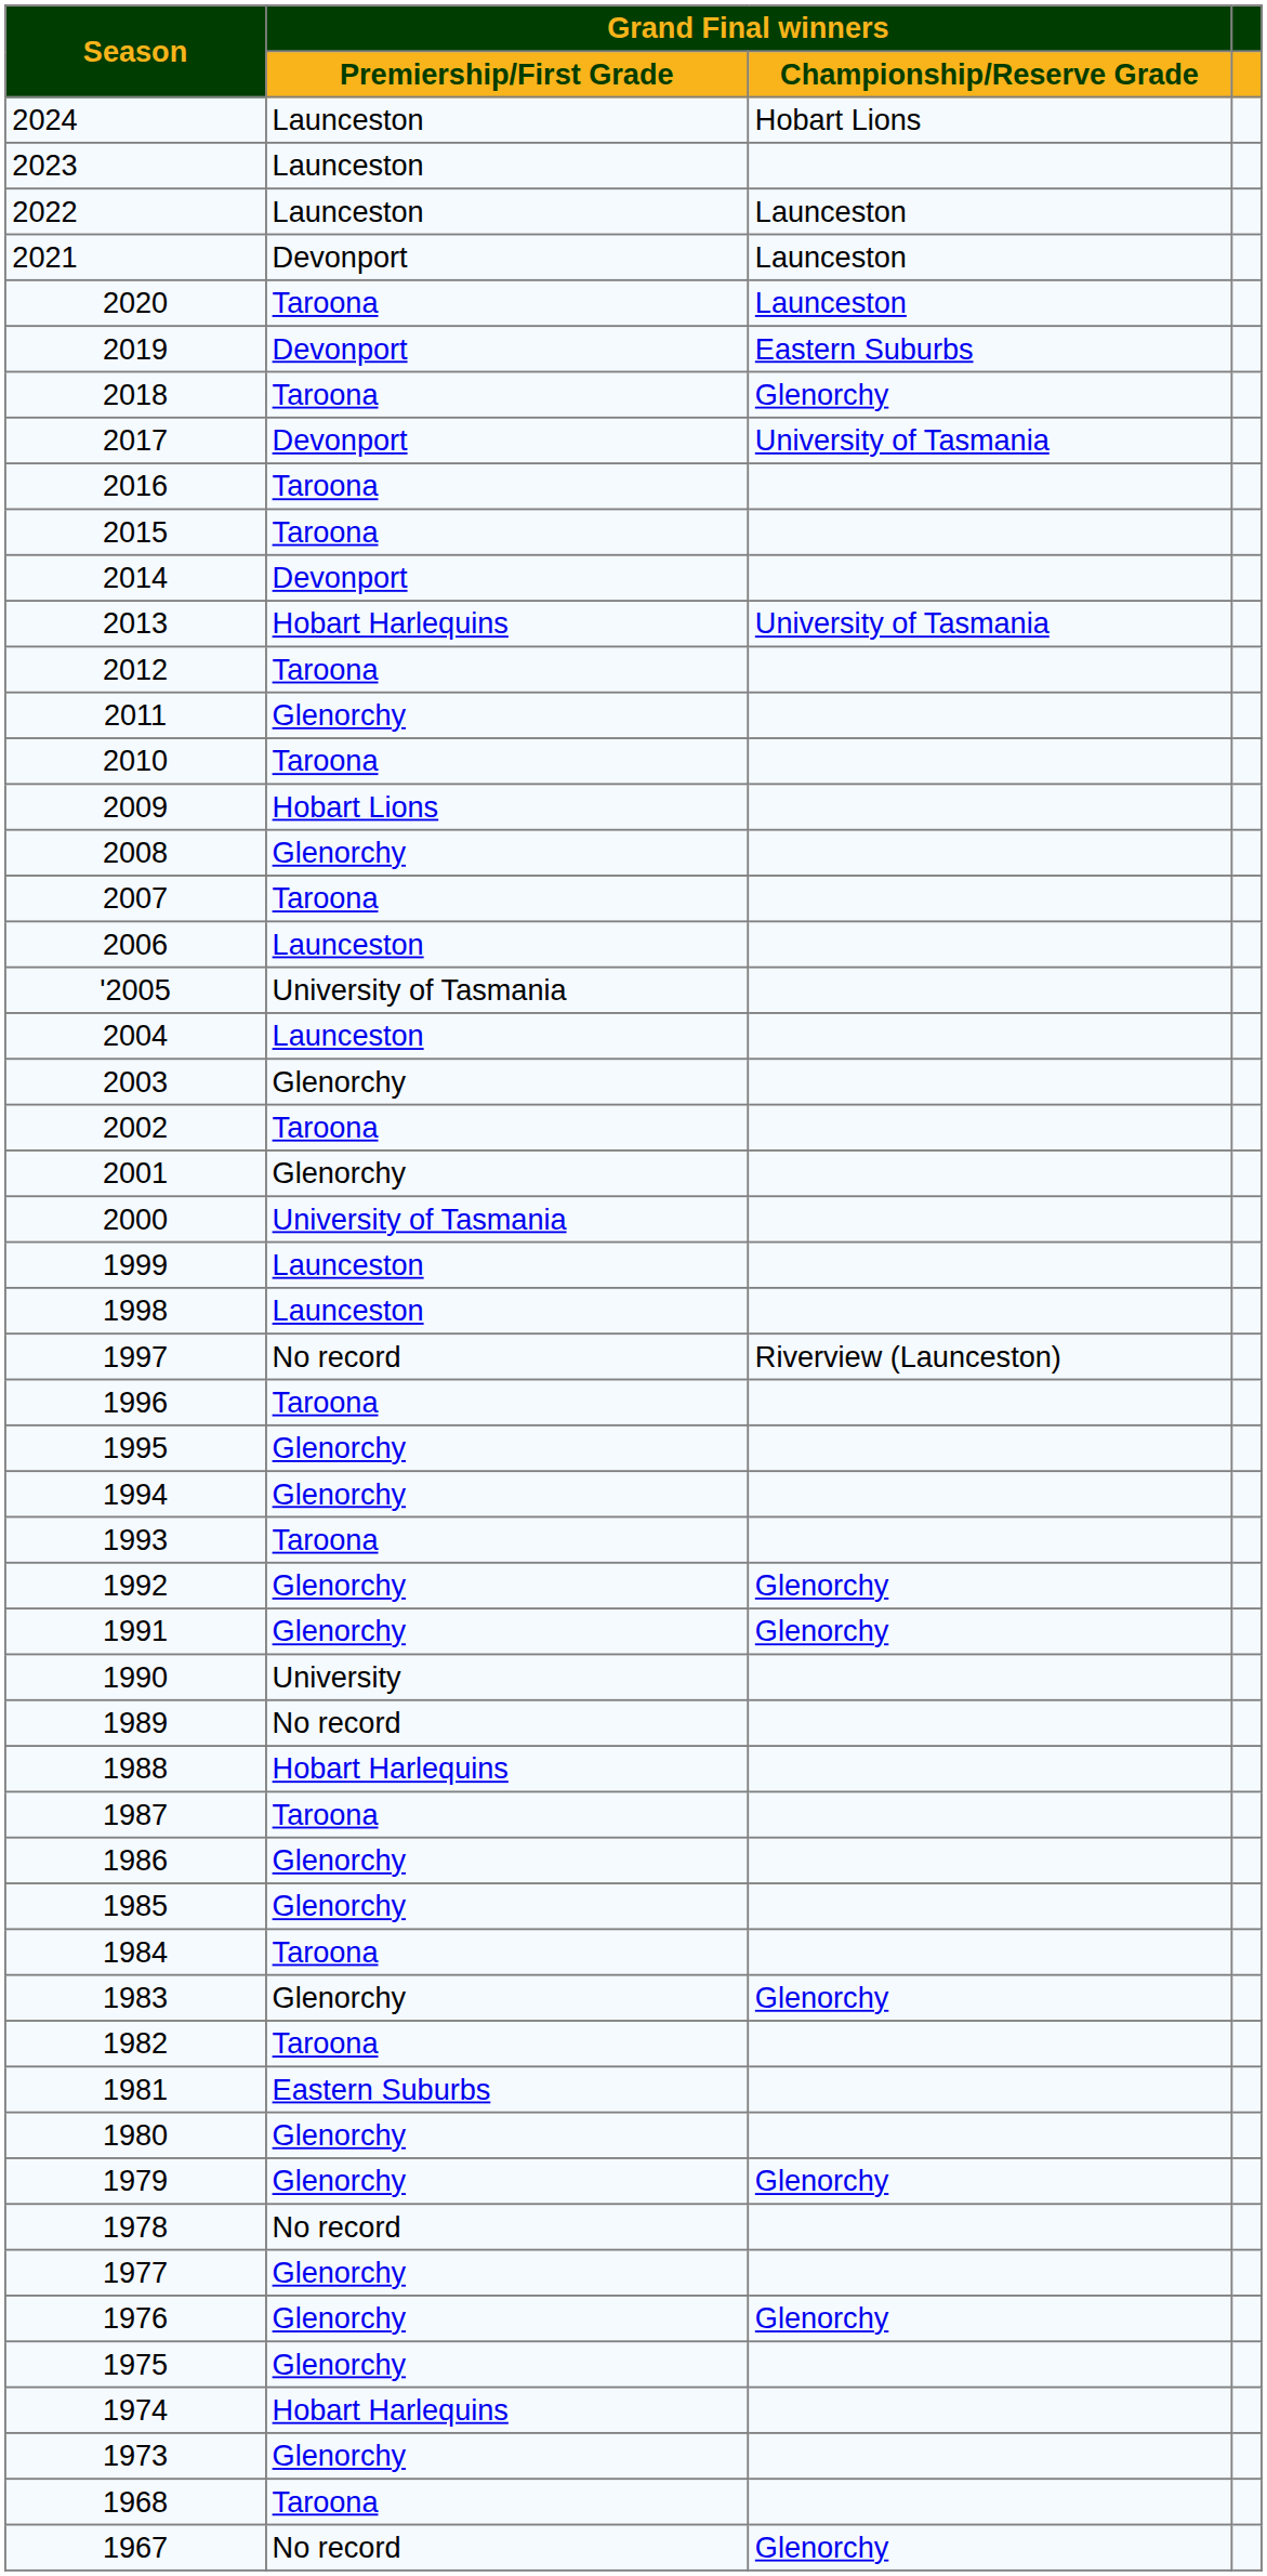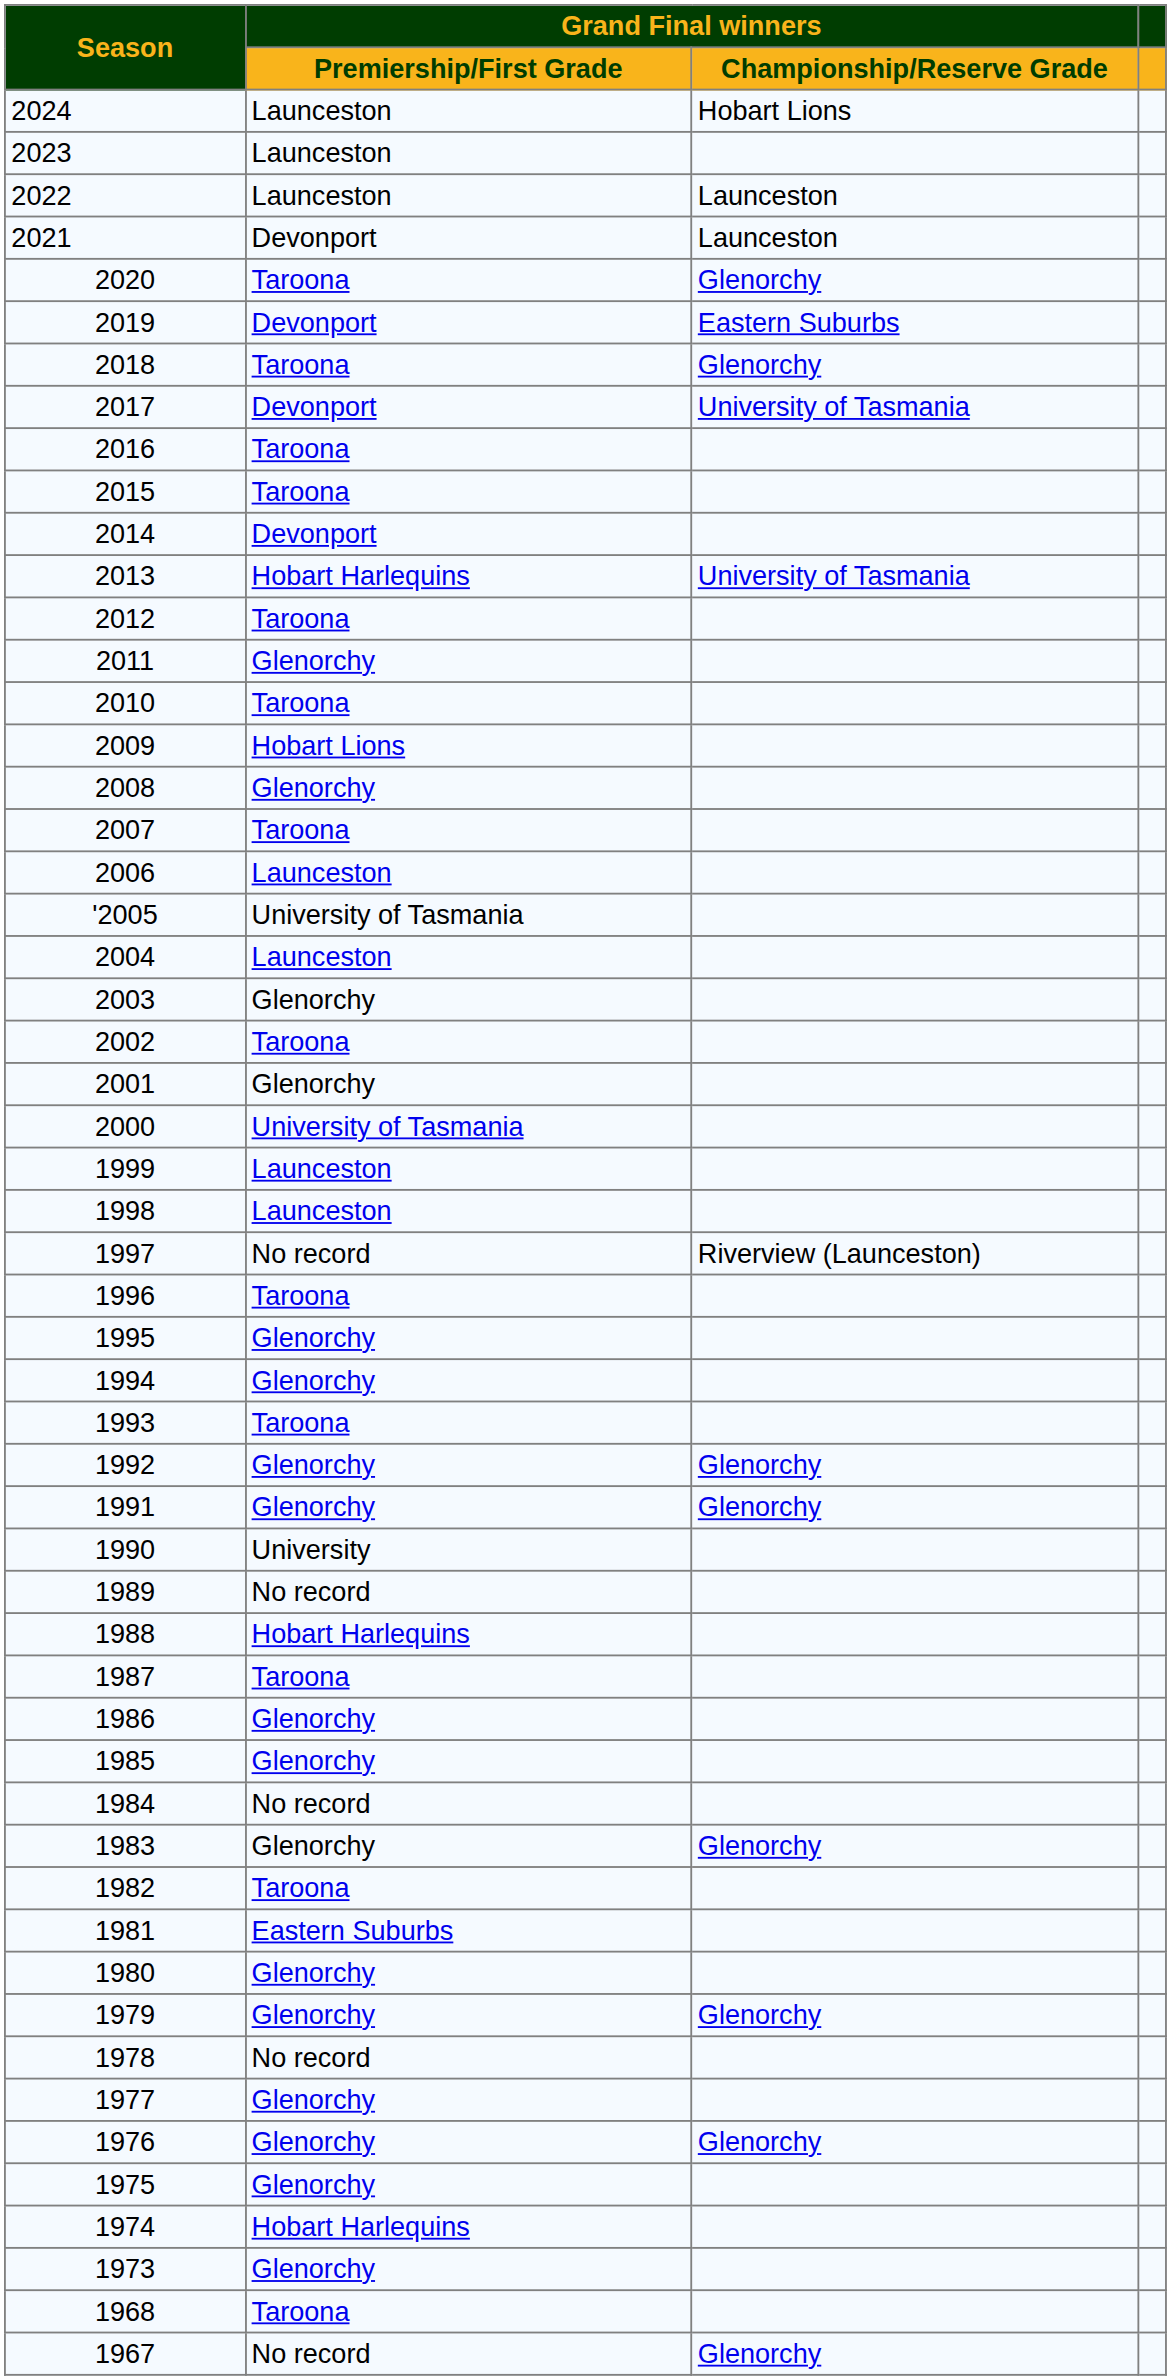2020 | Grand Final winners / Championship/Reserve Grade: Launceston -> Glenorchy
1984 | Grand Final winners / Premiership/First Grade: Taroona -> No record
